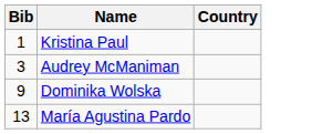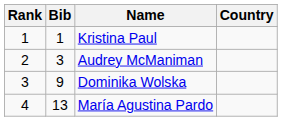+ column: Rank | 1 | 2 | 3 | 4
